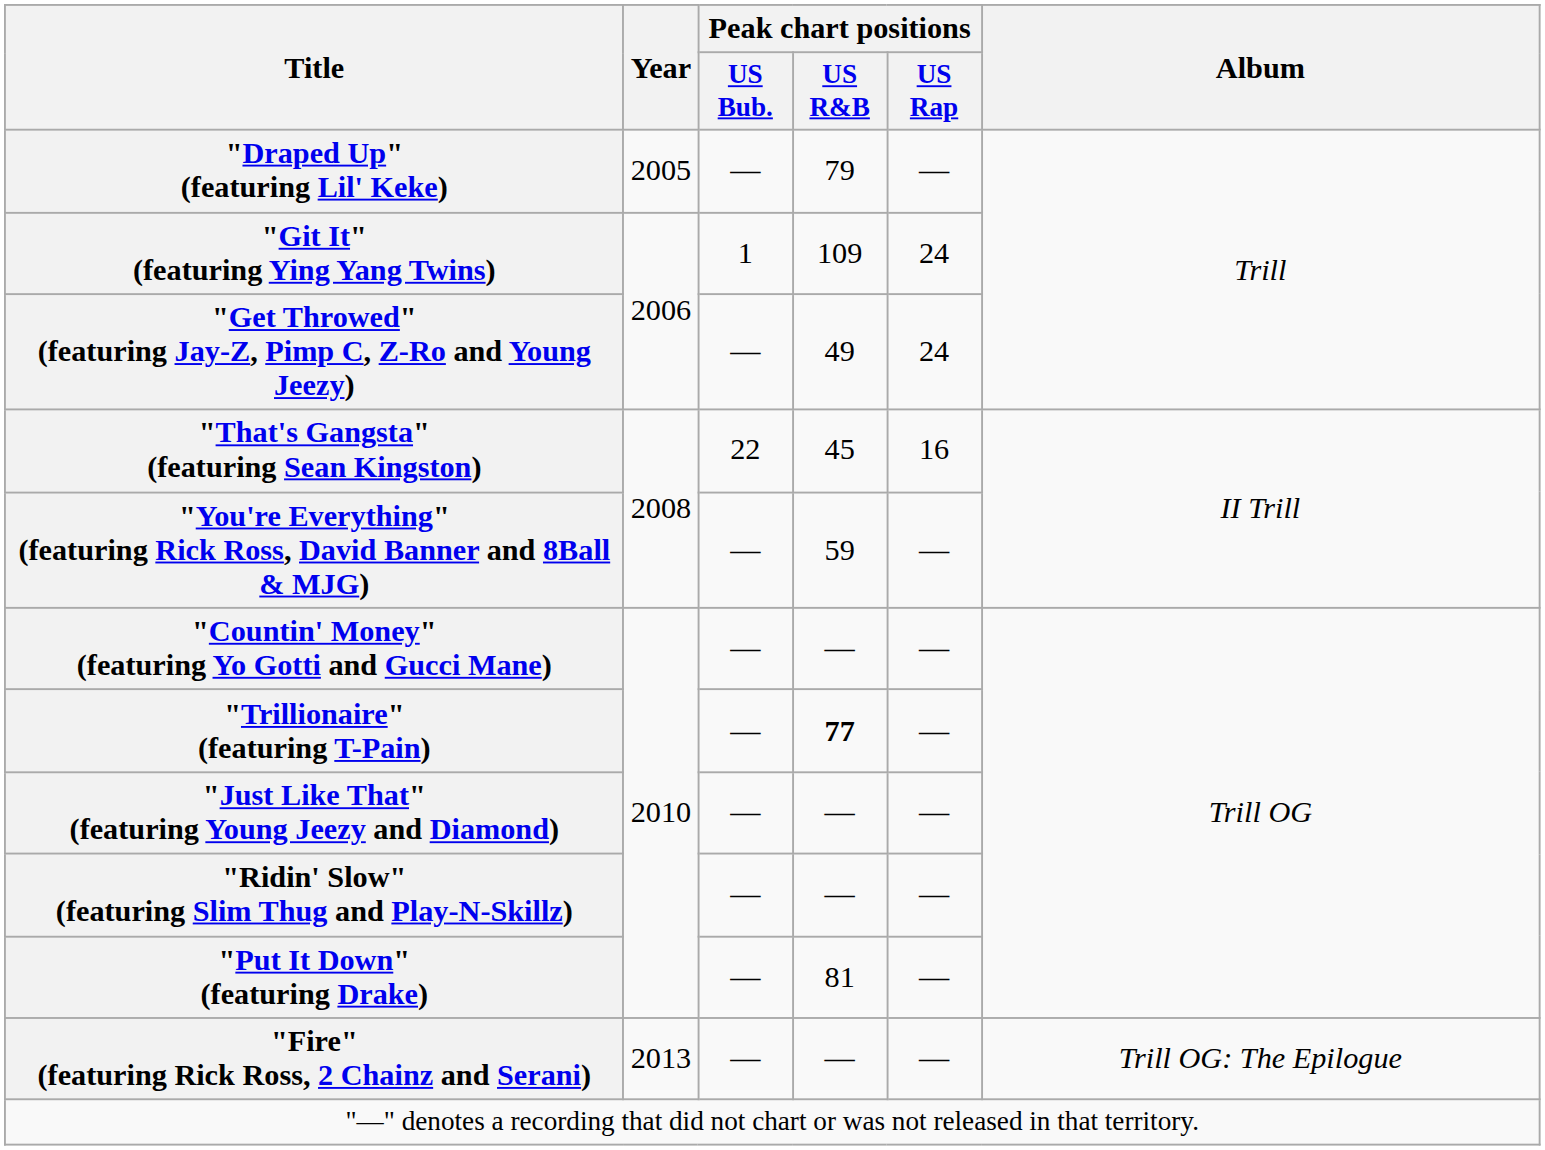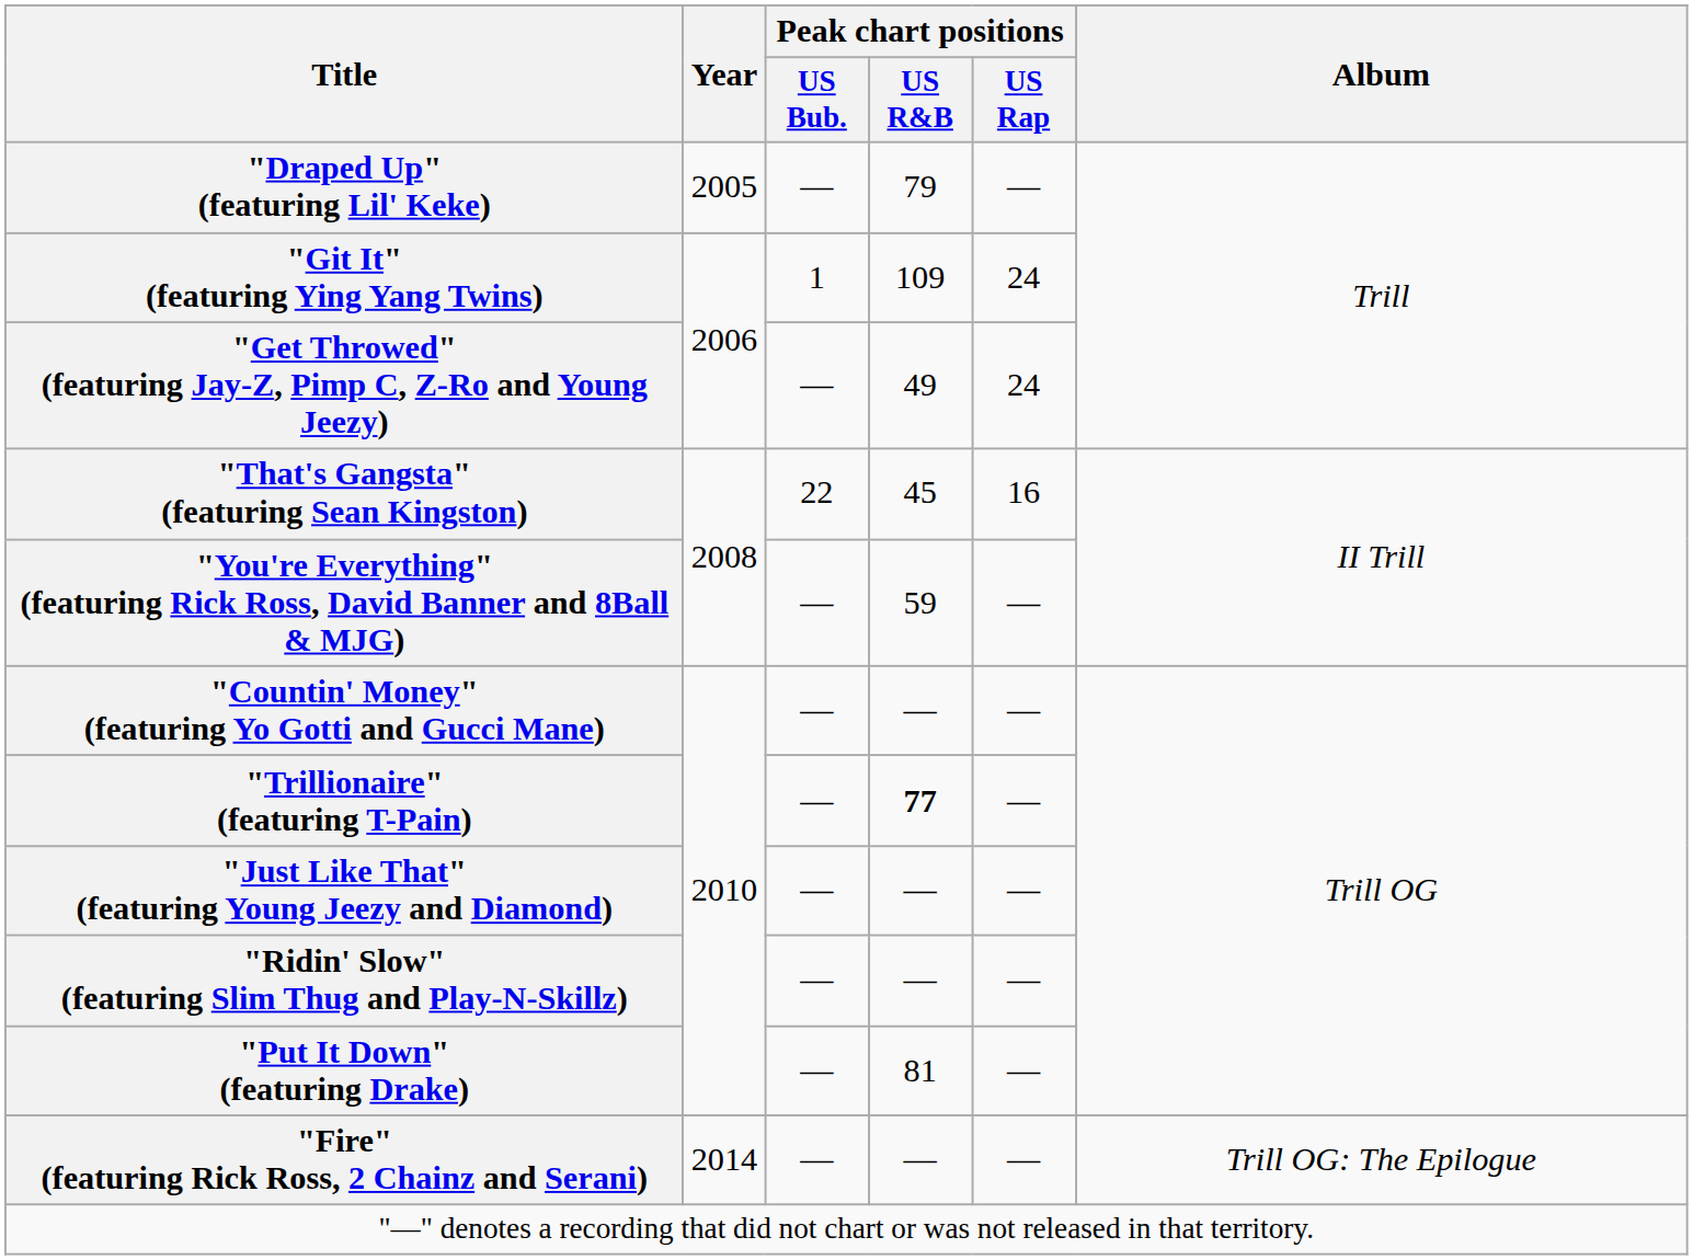"Fire" (featuring Rick Ross, 2 Chainz and Serani) | Year: 2013 -> 2014
